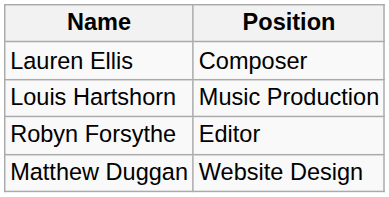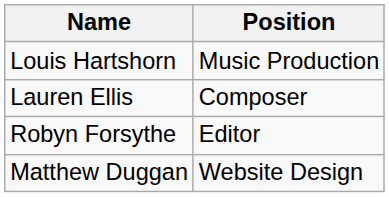rows swapped: Lauren Ellis <-> Louis Hartshorn
